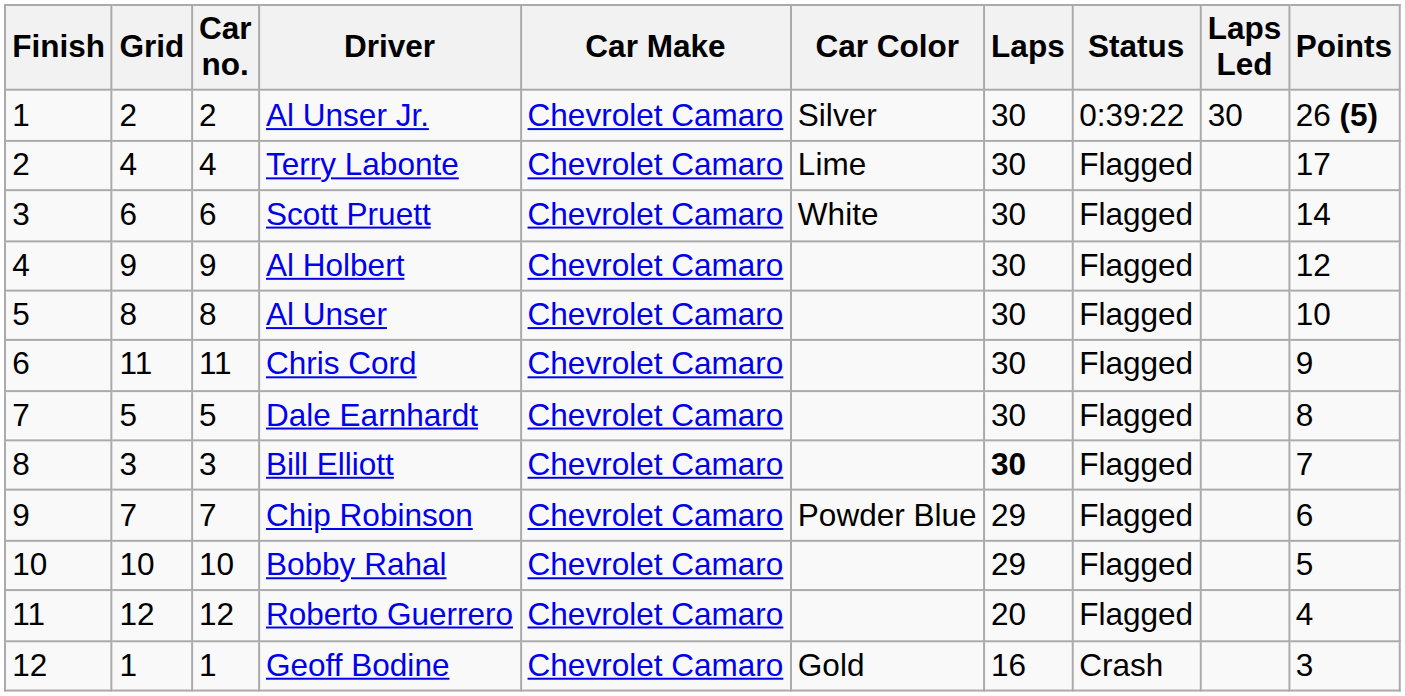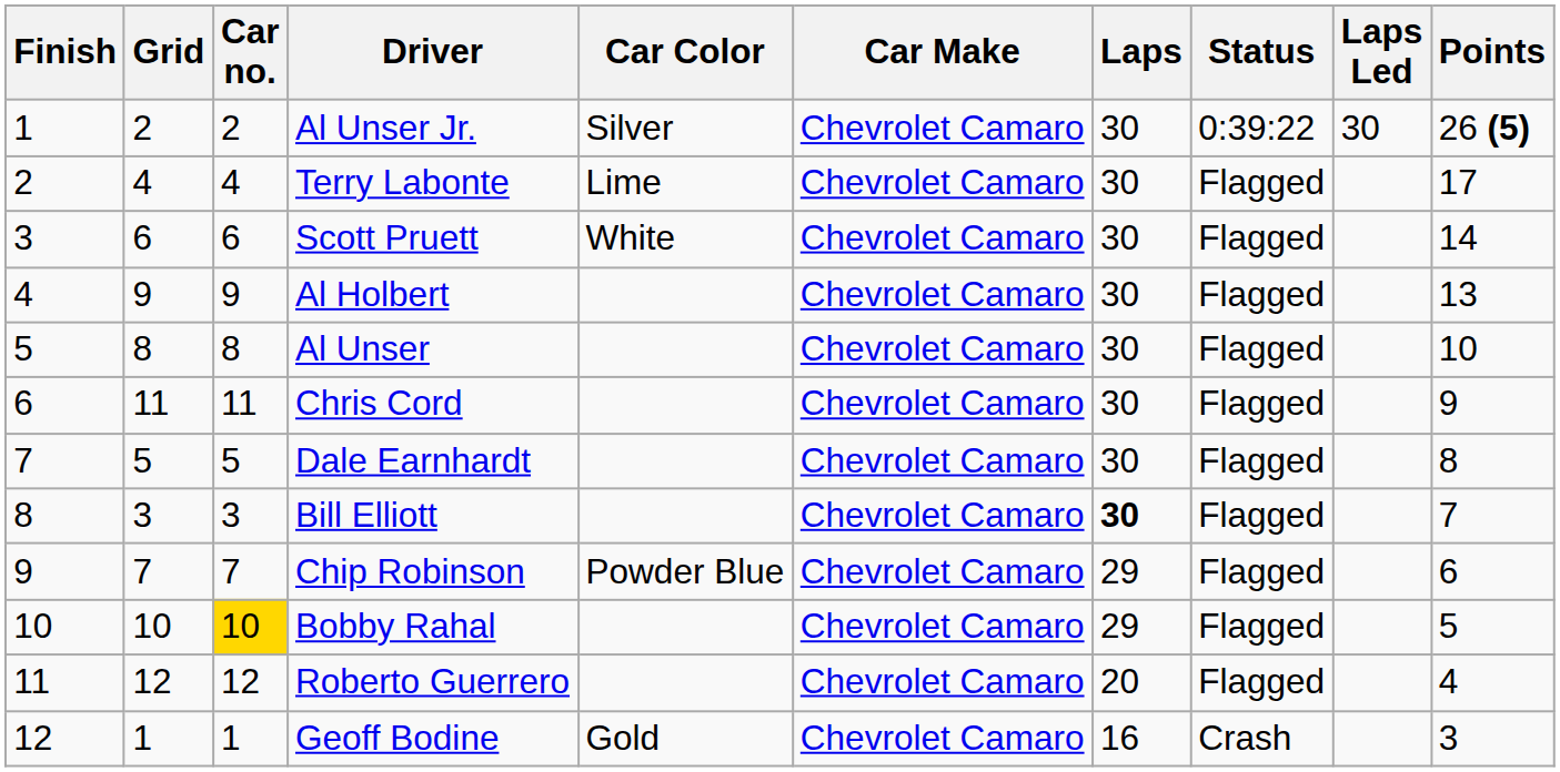columns swapped: Car Make <-> Car Color
Al Holbert | Points: 12 -> 13
Bobby Rahal | Car no.: no background -> gold background
